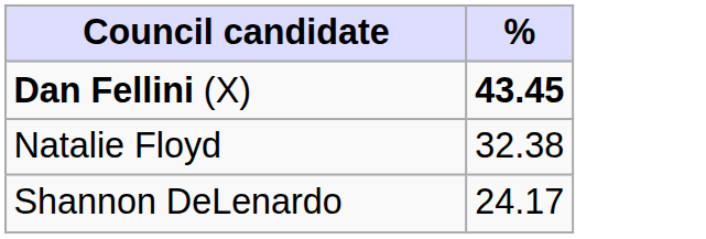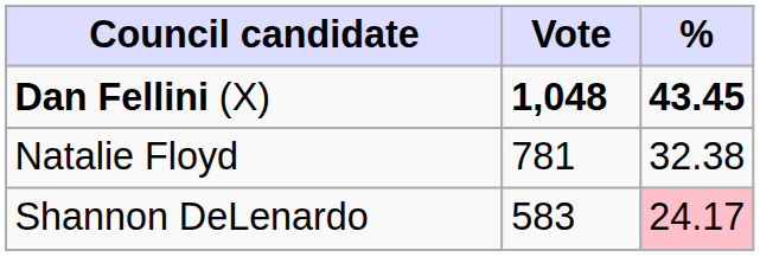+ column: Vote | 1,048 | 781 | 583
Shannon DeLenardo | %: no background -> pink background
